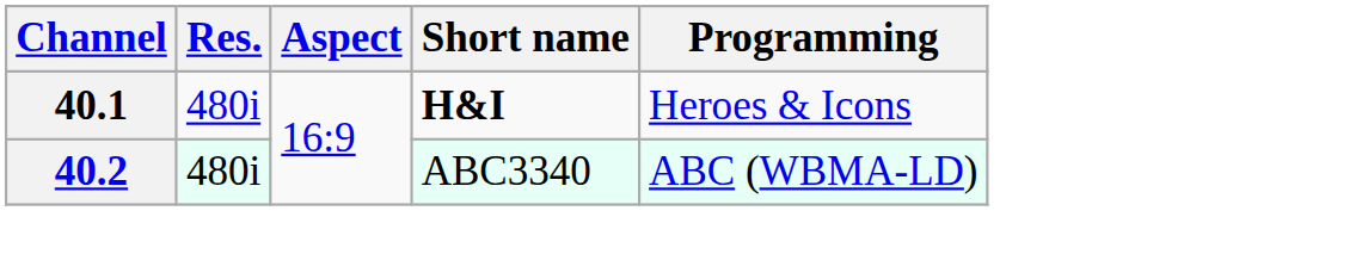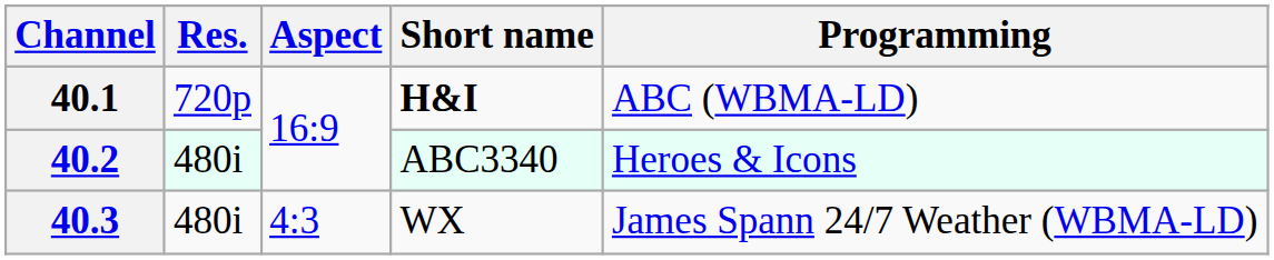40.1 | Res.: 480i -> 720p
40.1 | Programming: Heroes & Icons -> ABC (WBMA-LD)
40.2 | Programming: ABC (WBMA-LD) -> Heroes & Icons
+ row: 40.3 | 480i | 4:3 | WX | James Spann 24/7 Weather (WBMA-LD)
